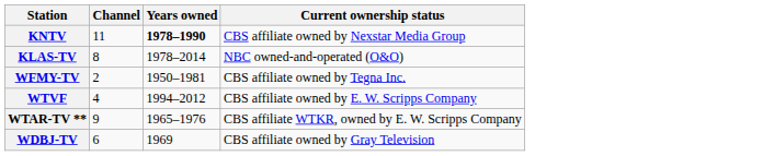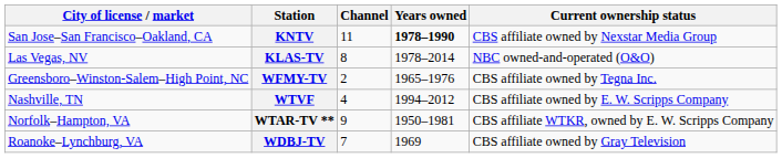+ column: City of license / market | San Jose–San Francisco–Oakland, CA | Las Vegas, NV | Greensboro–Winston-Salem–High Point, NC | Nashville, TN | Norfolk–Hampton, VA | Roanoke–Lynchburg, VA
WFMY-TV | Years owned: 1950–1981 -> 1965–1976
WTAR-TV ** | Years owned: 1965–1976 -> 1950–1981
WDBJ-TV | Channel: 6 -> 7
